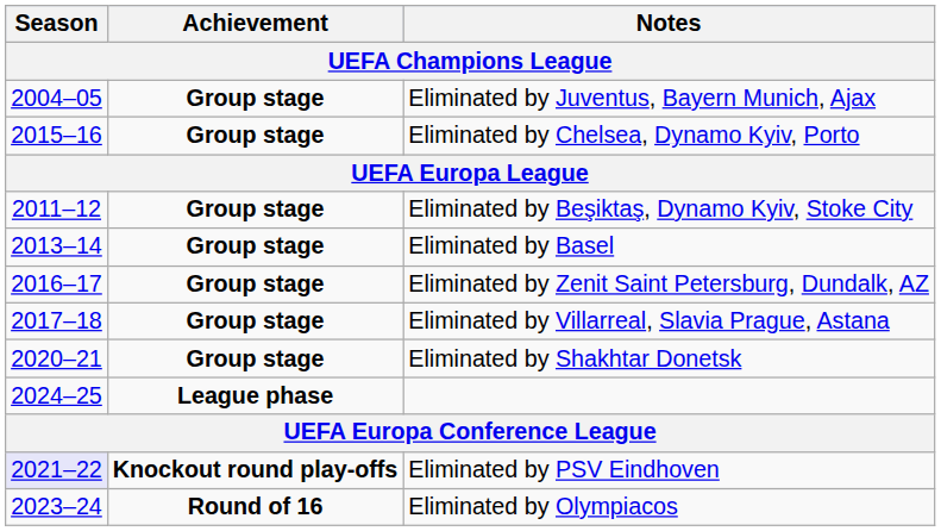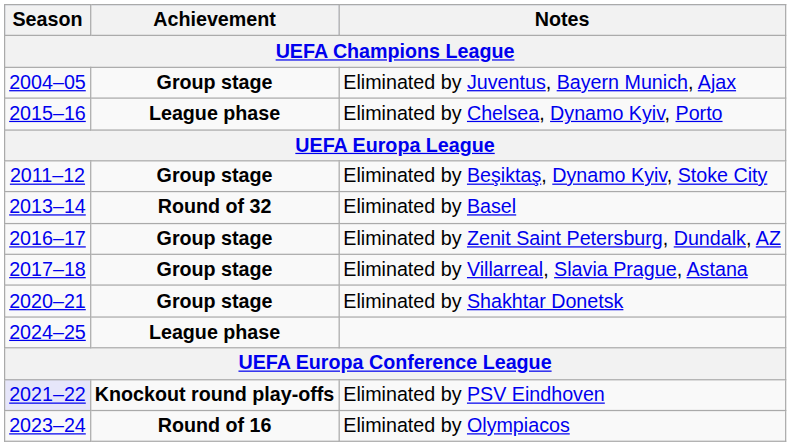Eliminated by Chelsea, Dynamo Kyiv, Porto | Achievement / UEFA Champions League: Group stage -> League phase
Eliminated by Basel | Achievement / UEFA Champions League: Group stage -> Round of 32
